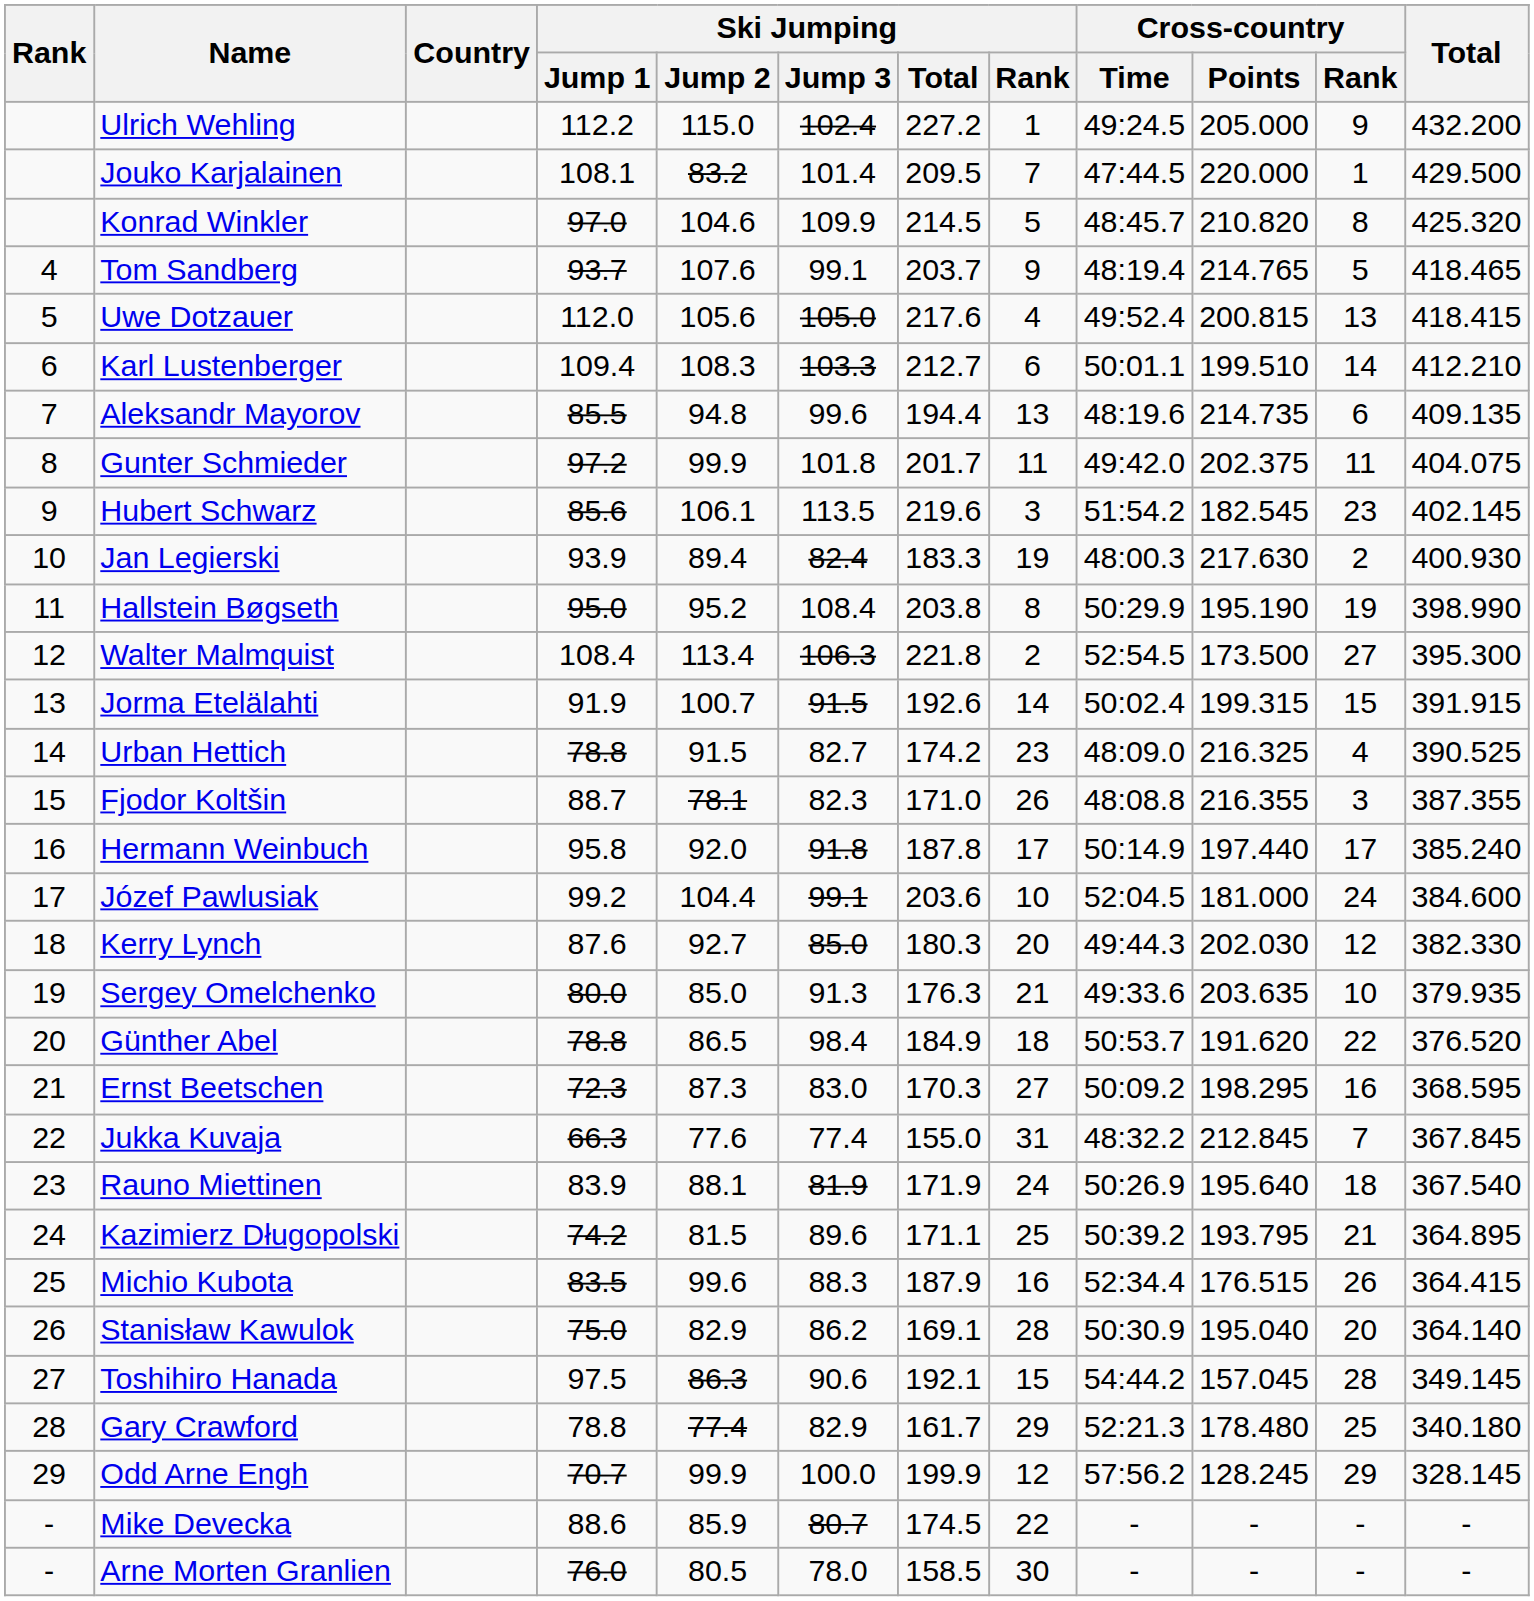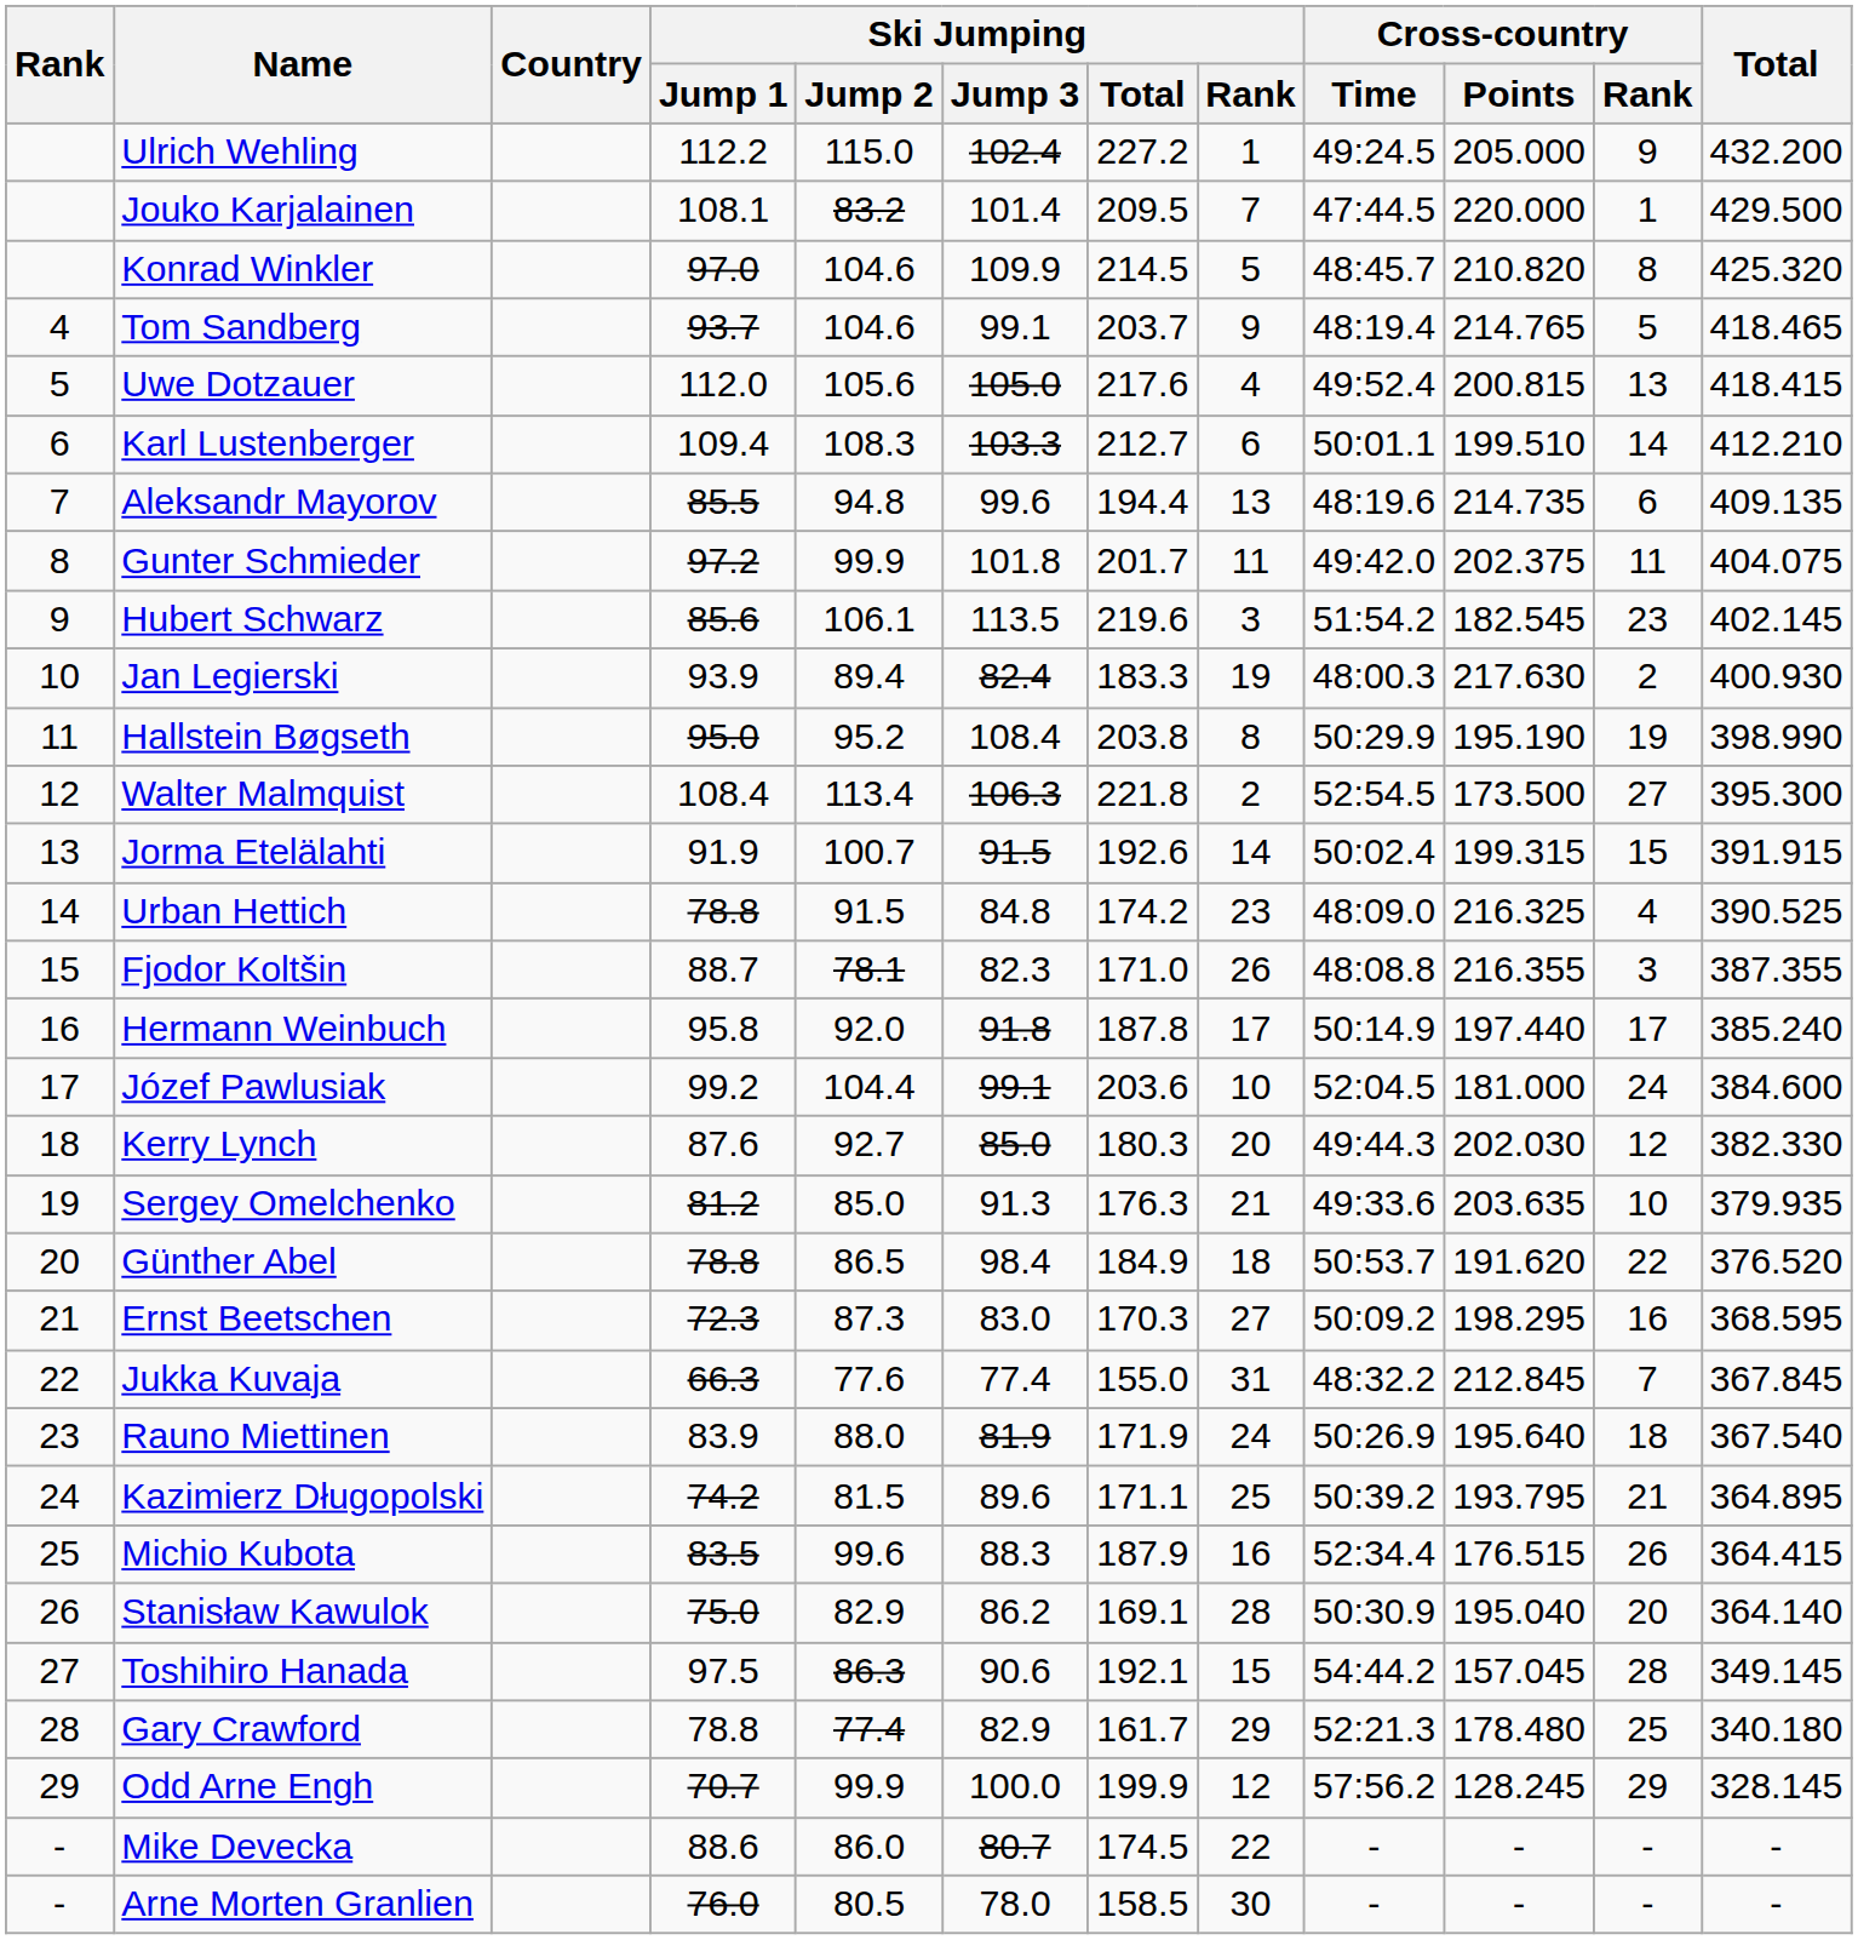Tom Sandberg | Ski Jumping / Jump 2: 107.6 -> 104.6
Urban Hettich | Ski Jumping / Jump 3: 82.7 -> 84.8
Sergey Omelchenko | Ski Jumping / Jump 1: 80.0 -> 81.2
Rauno Miettinen | Ski Jumping / Jump 2: 88.1 -> 88.0
Mike Devecka | Ski Jumping / Jump 2: 85.9 -> 86.0
